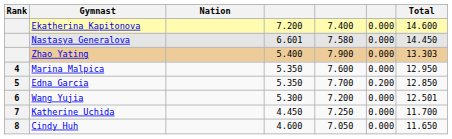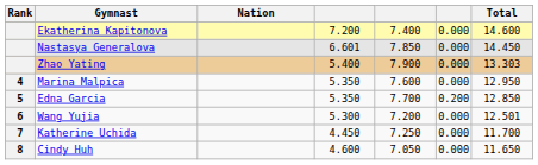Nastasya Generalova | column 5: 7.580 -> 7.850
